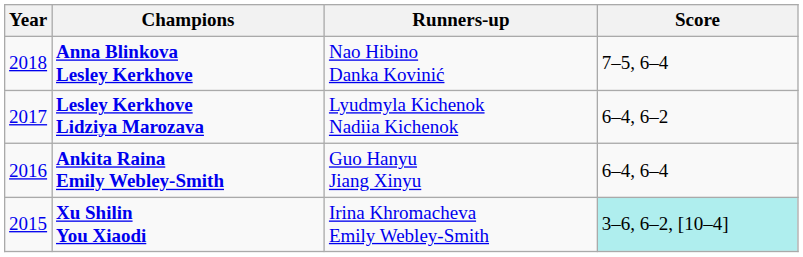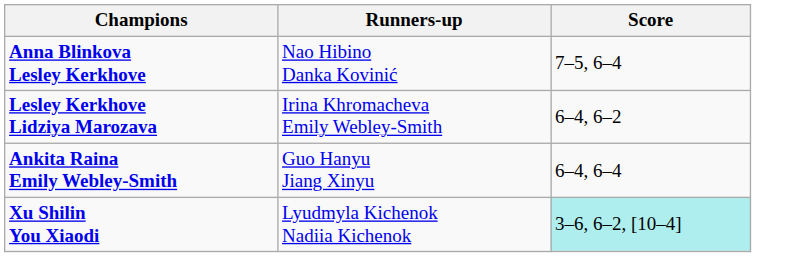- column: Year | 2018 | 2017 | 2016 | 2015
Lesley Kerkhove Lidziya Marozava | Runners-up: Lyudmyla Kichenok Nadiia Kichenok -> Irina Khromacheva Emily Webley-Smith
Xu Shilin You Xiaodi | Runners-up: Irina Khromacheva Emily Webley-Smith -> Lyudmyla Kichenok Nadiia Kichenok
